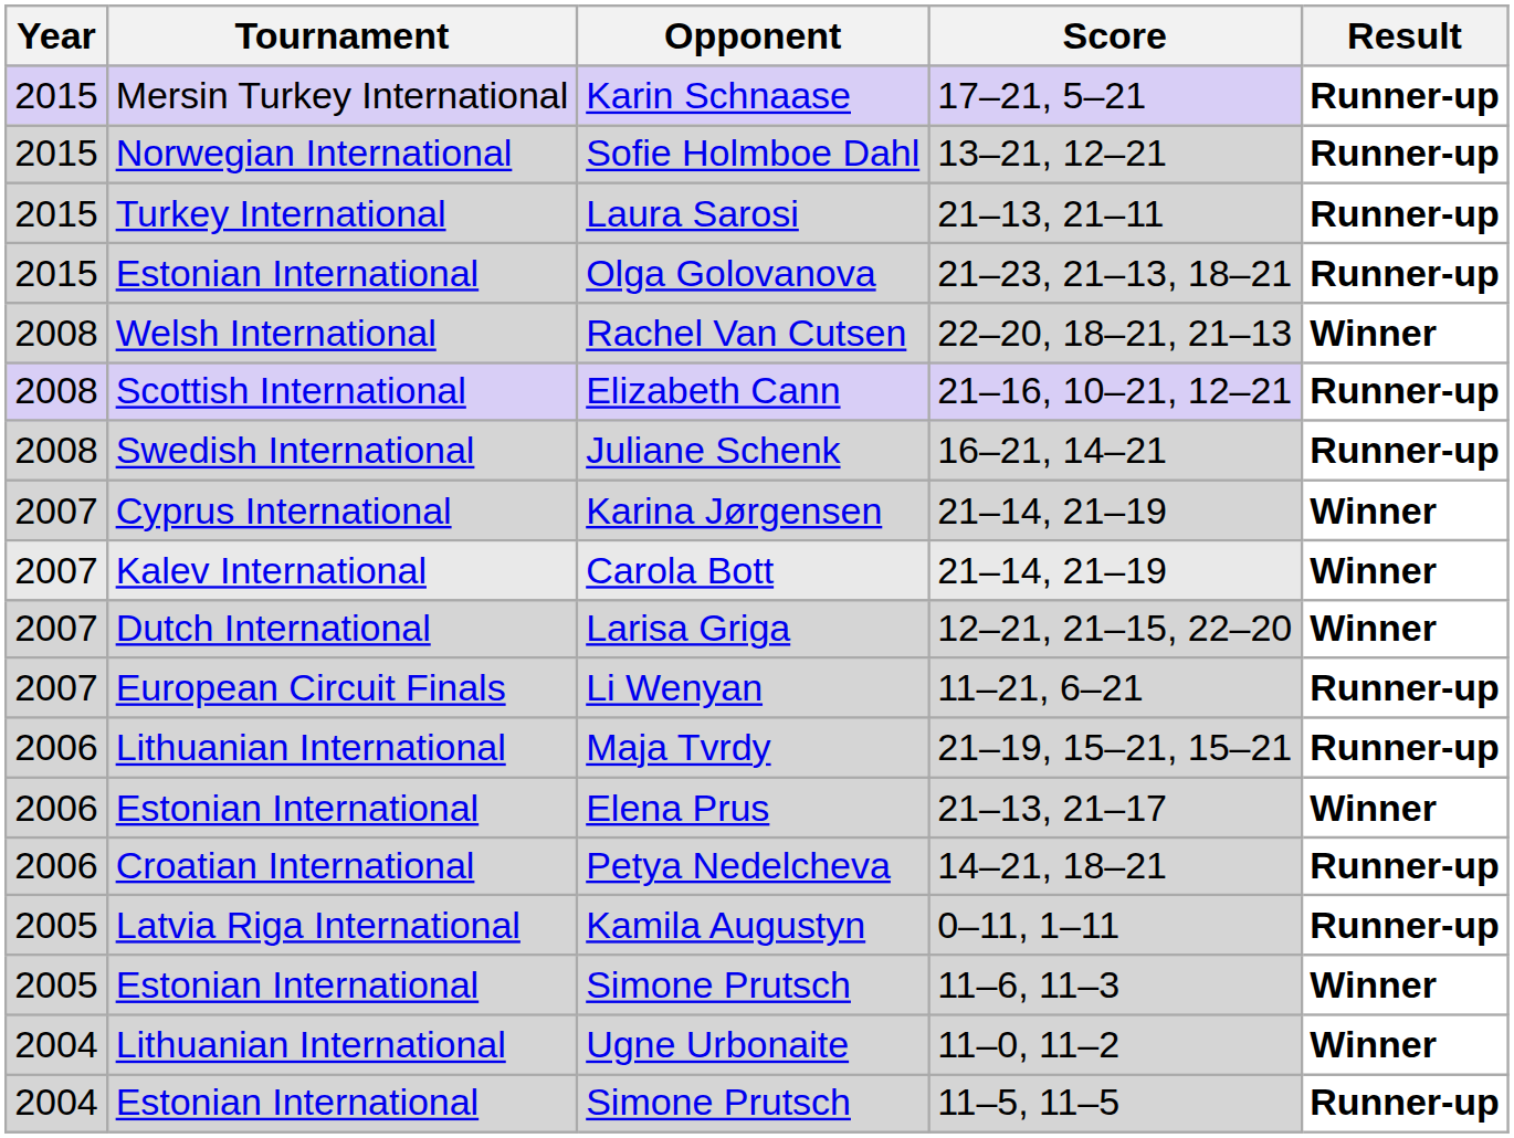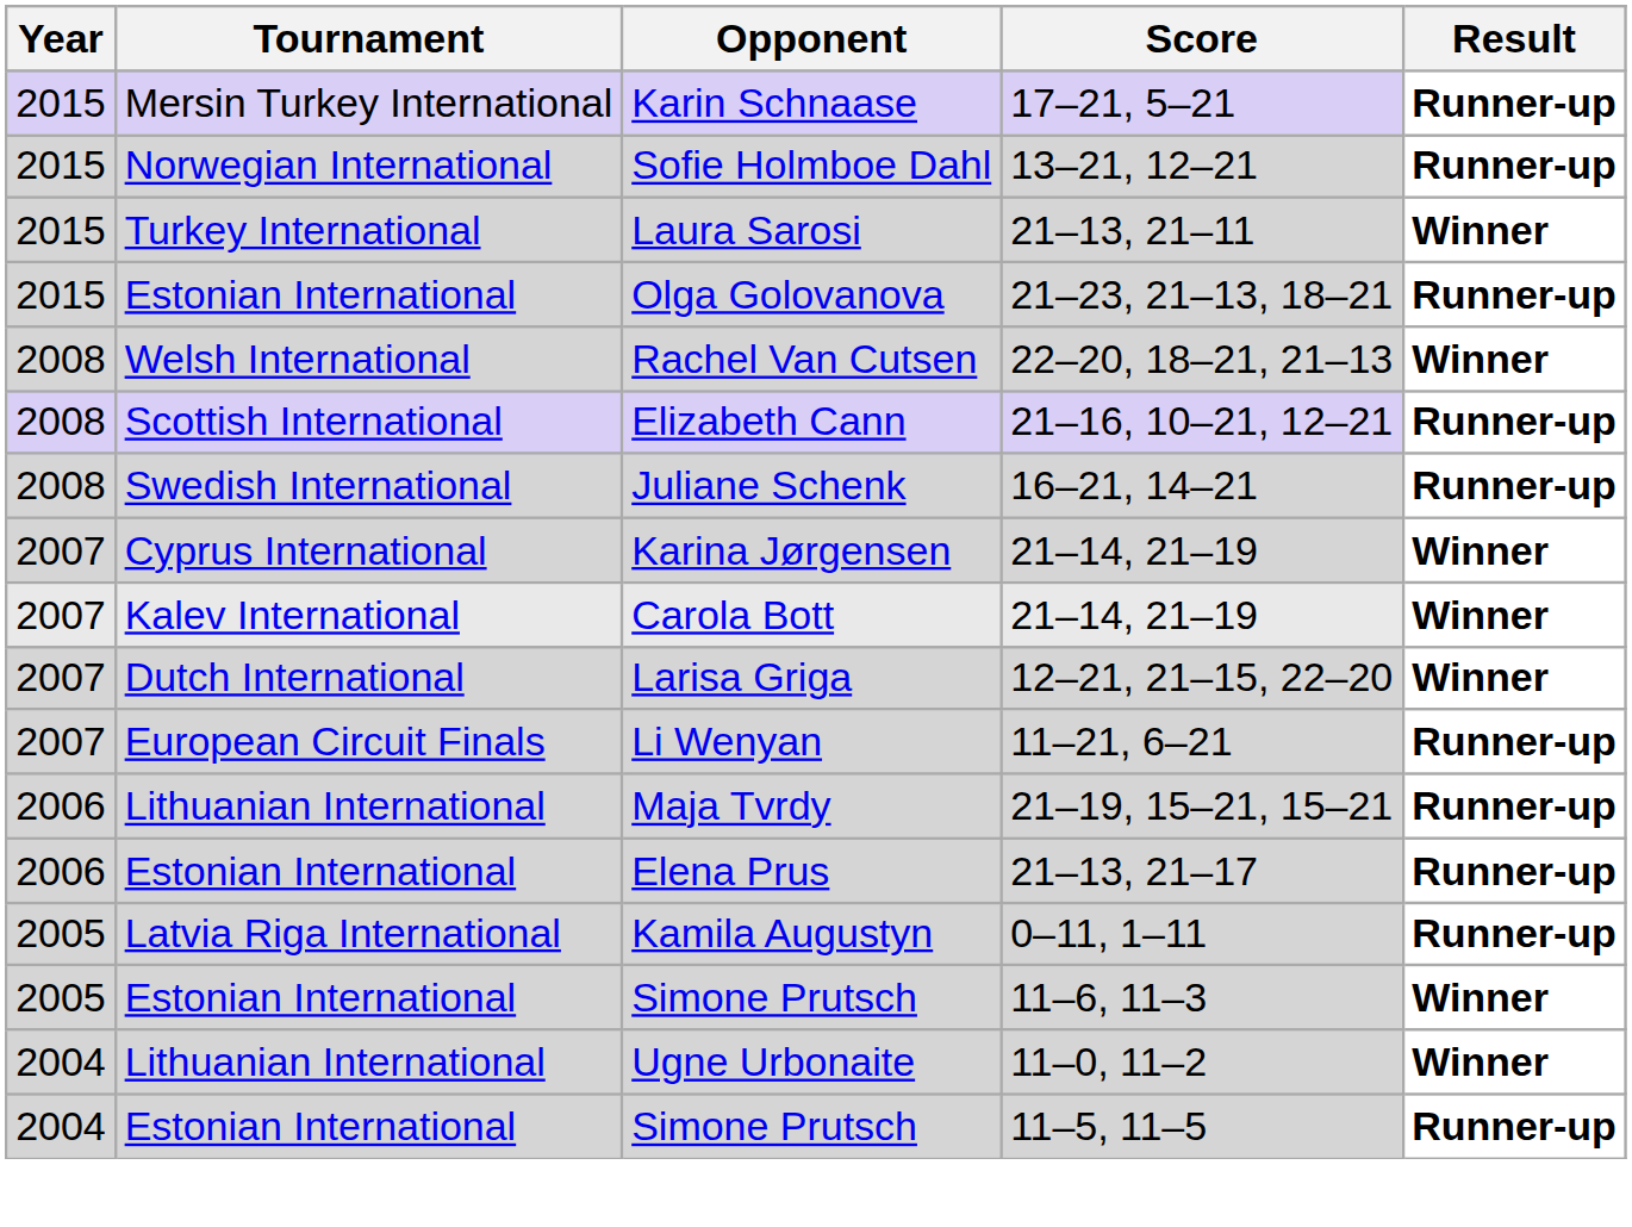Laura Sarosi | Result: Runner-up -> Winner
Elena Prus | Result: Winner -> Runner-up
- row: 2006 | Croatian International | Petya Nedelcheva | 14–21, 18–21 | Runner-up
